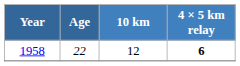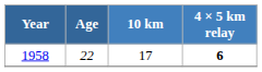1958 | 10 km: 12 -> 17
